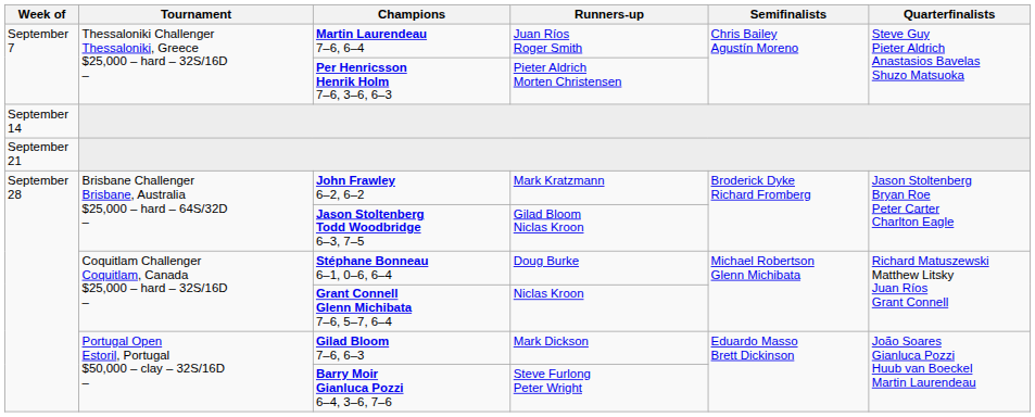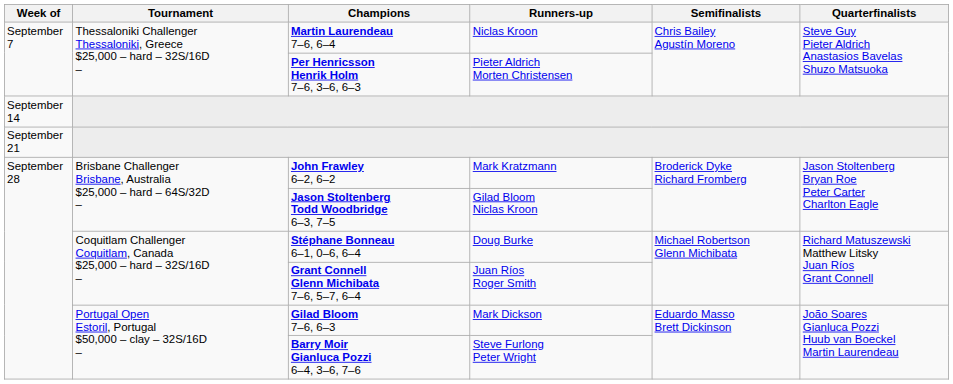Martin Laurendeau 7–6, 6–4 | Runners-up: Juan Ríos Roger Smith -> Niclas Kroon
Grant Connell Glenn Michibata 7–6, 5–7, 6–4 | Runners-up: Niclas Kroon -> Juan Ríos Roger Smith
